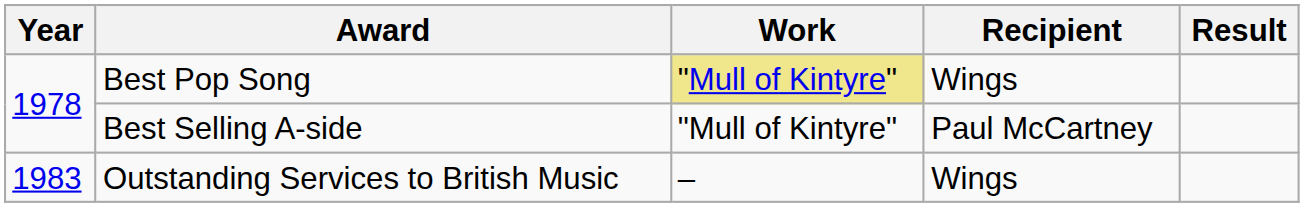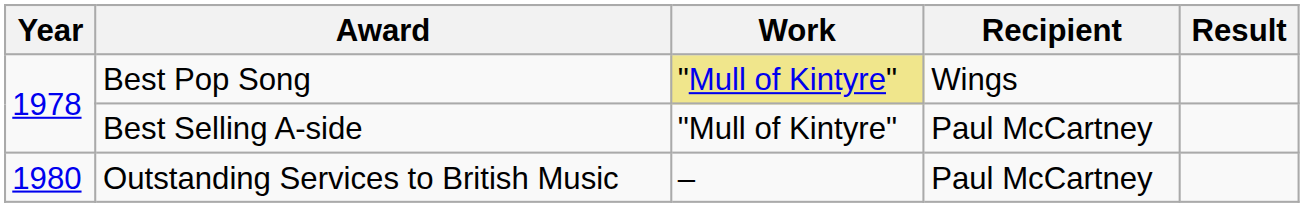Outstanding Services to British Music | Year: 1983 -> 1980
Outstanding Services to British Music | Recipient: Wings -> Paul McCartney
